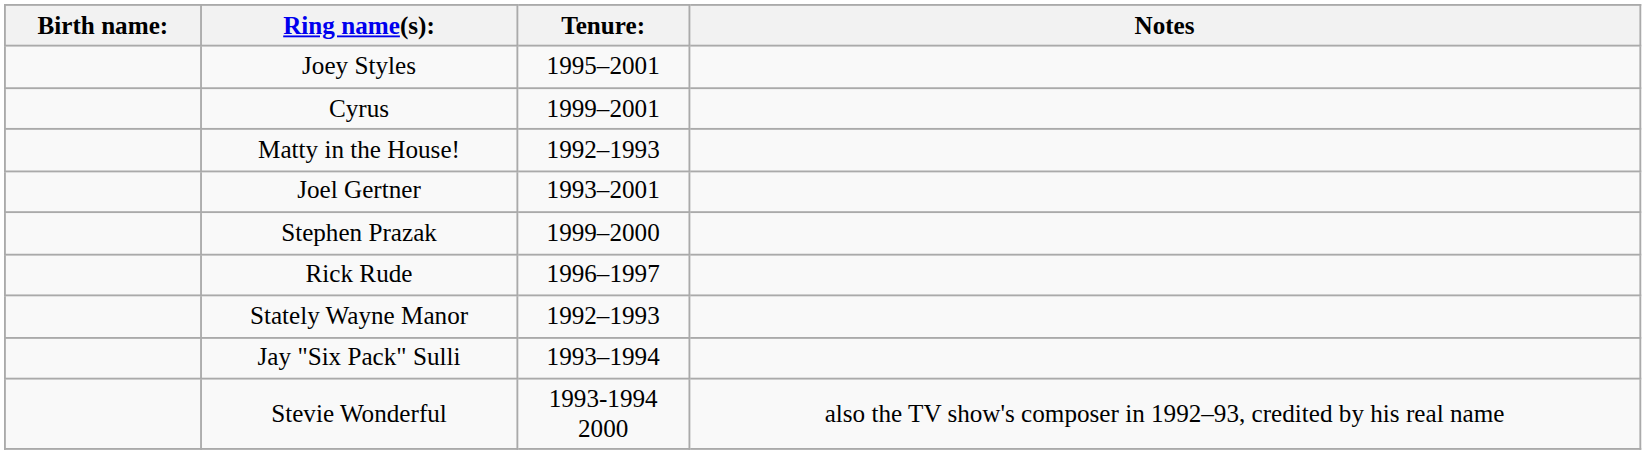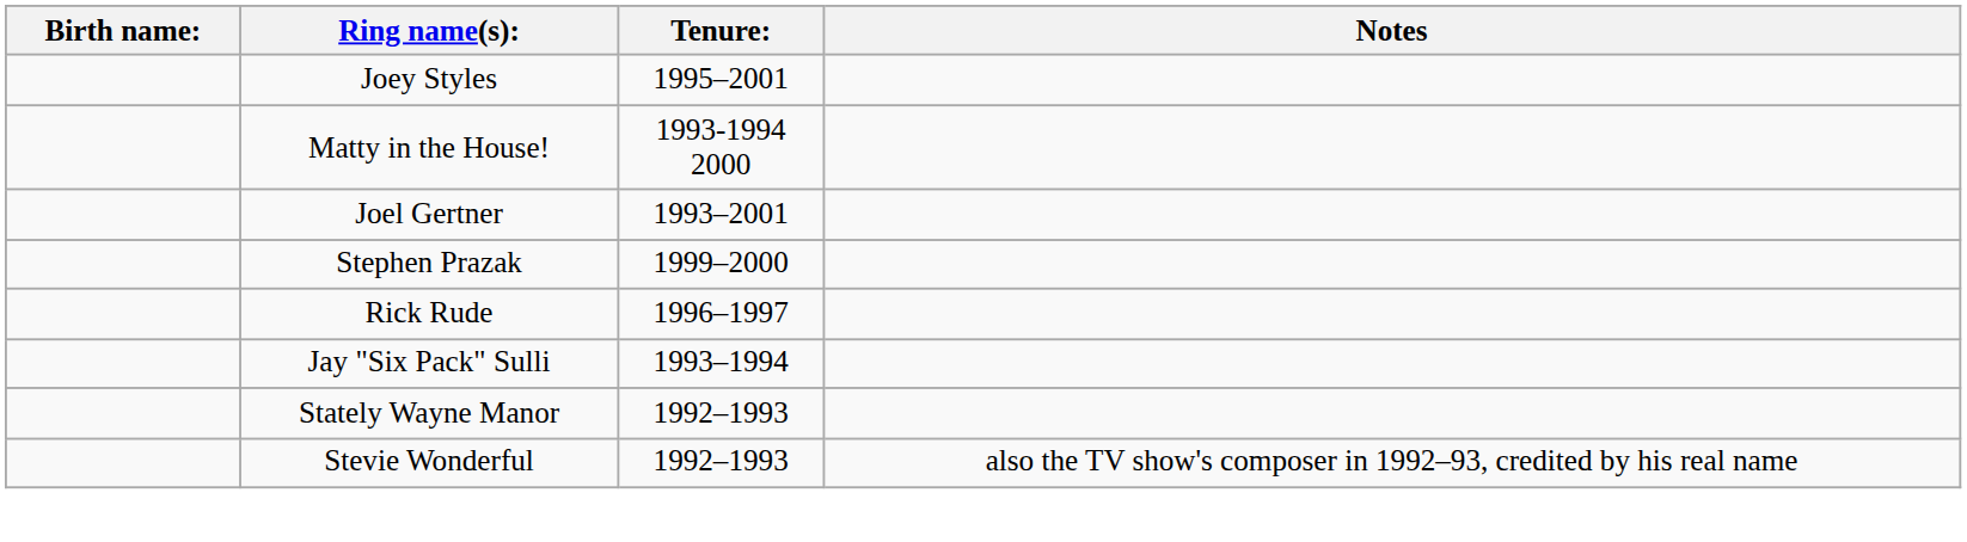- row: Cyrus | 1999–2001
Matty in the House! | Tenure:: 1992–1993 -> 1993-1994 2000
rows swapped: Stately Wayne Manor <-> Jay "Six Pack" Sulli
Stevie Wonderful | Tenure:: 1993-1994 2000 -> 1992–1993
